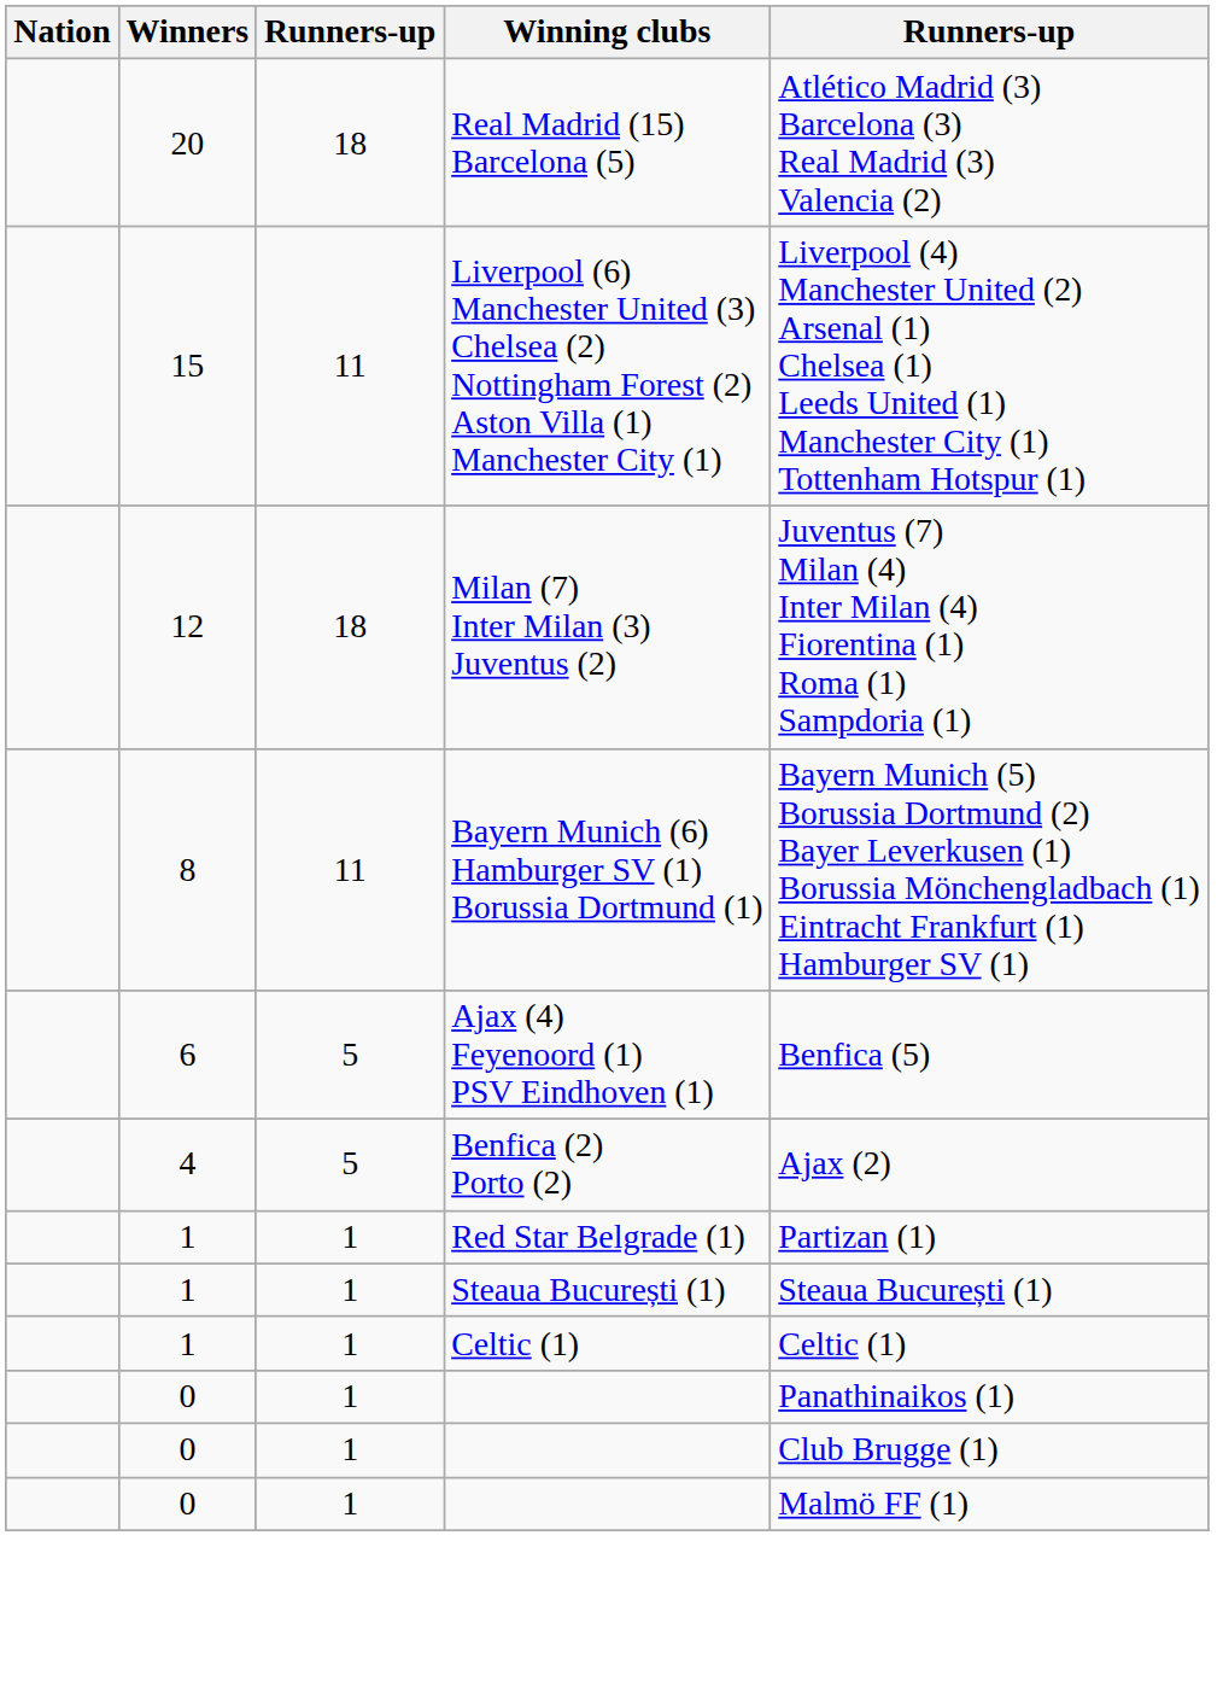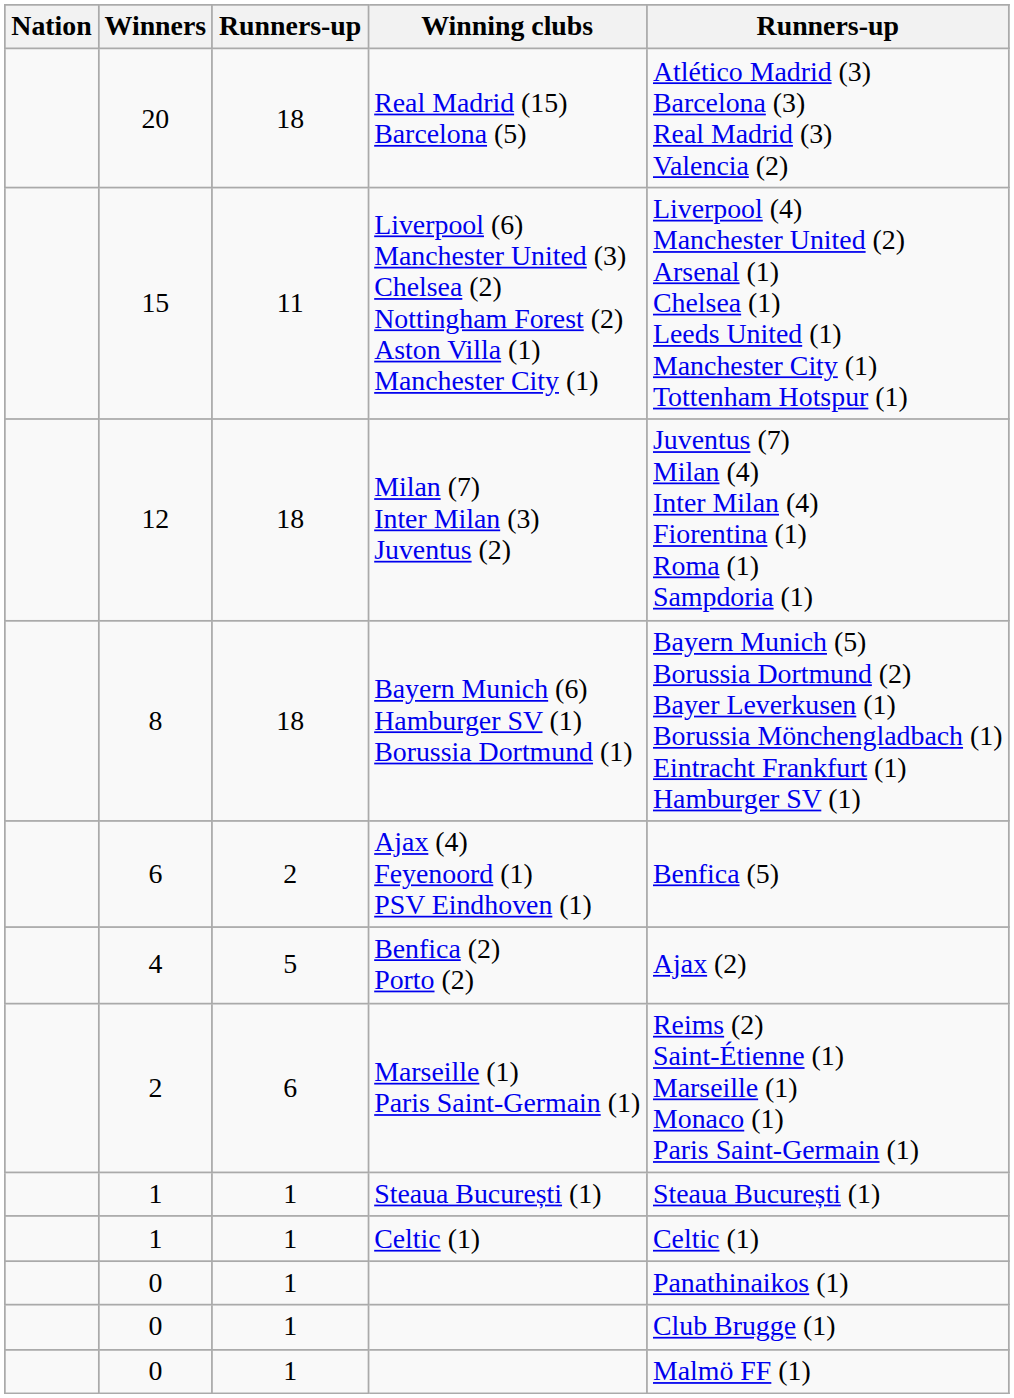Bayern Munich (6) Hamburger SV (1) Borussia Dortmund (1) | column 3: 11 -> 18
Ajax (4) Feyenoord (1) PSV Eindhoven (1) | column 3: 5 -> 2
+ row: 2 | 6 | Marseille (1) Paris Saint-Germain (1) | Reims (2) Saint-Étienne (1) Marseille (1) Monaco (1) Paris Saint-Germain (1)
- row: 1 | 1 | Red Star Belgrade (1) | Partizan (1)
